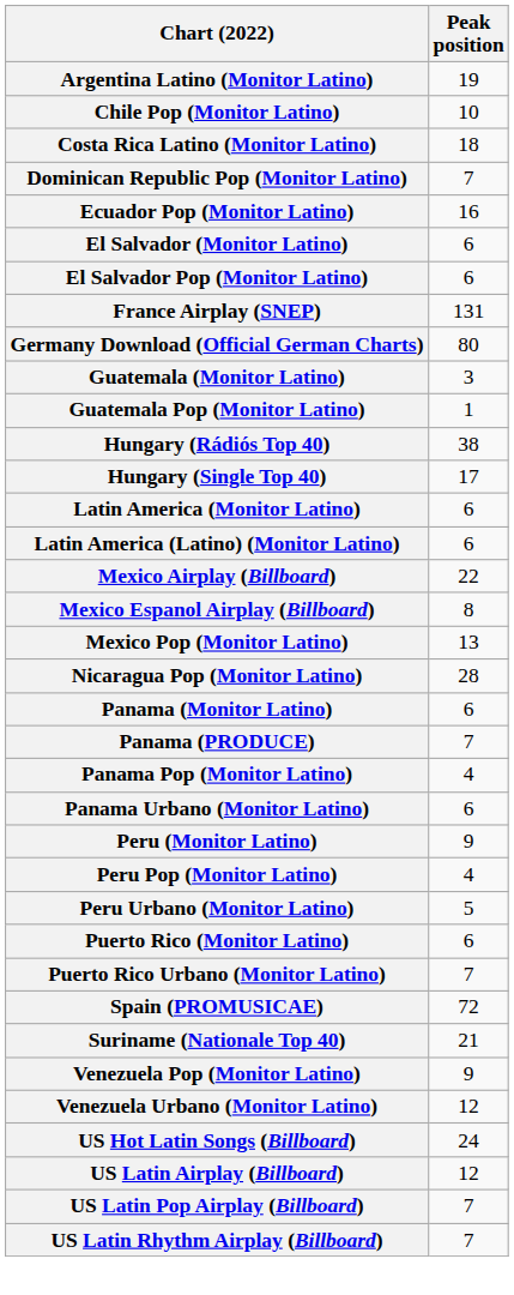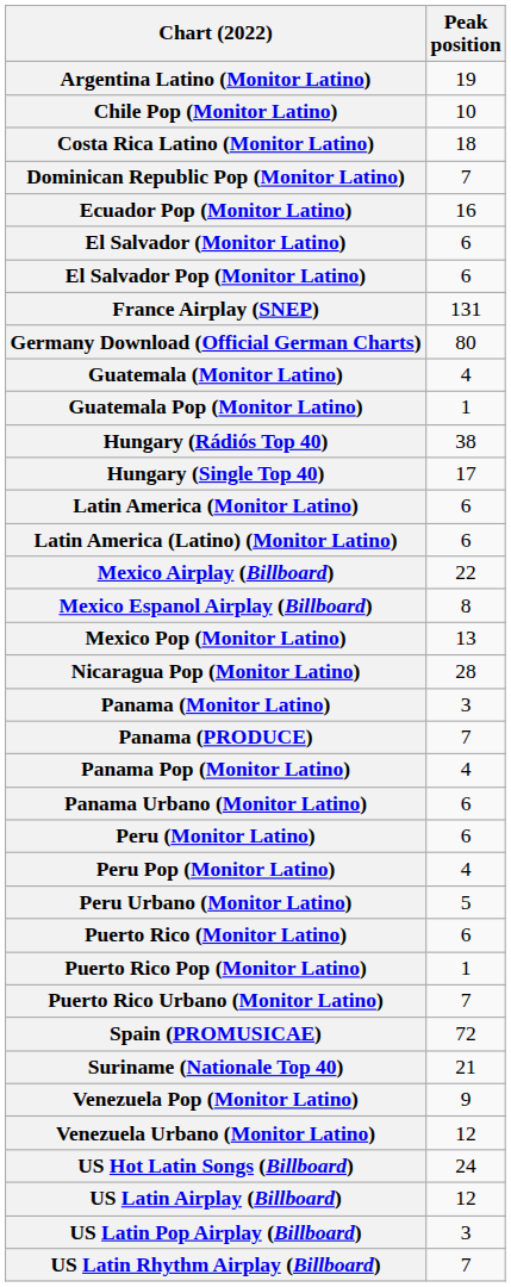Guatemala (Monitor Latino) | Peak position: 3 -> 4
Panama (Monitor Latino) | Peak position: 6 -> 3
Peru (Monitor Latino) | Peak position: 9 -> 6
+ row: Puerto Rico Pop (Monitor Latino) | 1
US Latin Pop Airplay (Billboard) | Peak position: 7 -> 3
